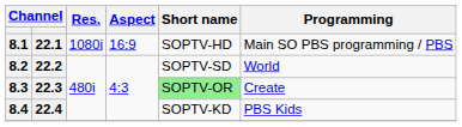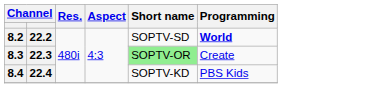- row: 8.1 | 22.1 | 1080i | 16:9 | SOPTV-HD | Main SO PBS programming / PBS
8.2 | Programming: normal -> bold
